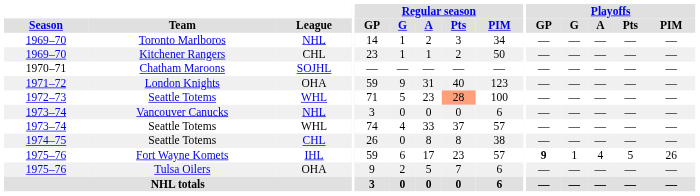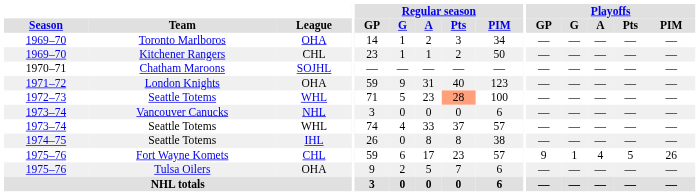Toronto Marlboros | League: NHL -> OHA
1974–75 / Seattle Totems | League: CHL -> IHL
Fort Wayne Komets | League: IHL -> CHL
Fort Wayne Komets | Playoffs / GP: bold -> normal
